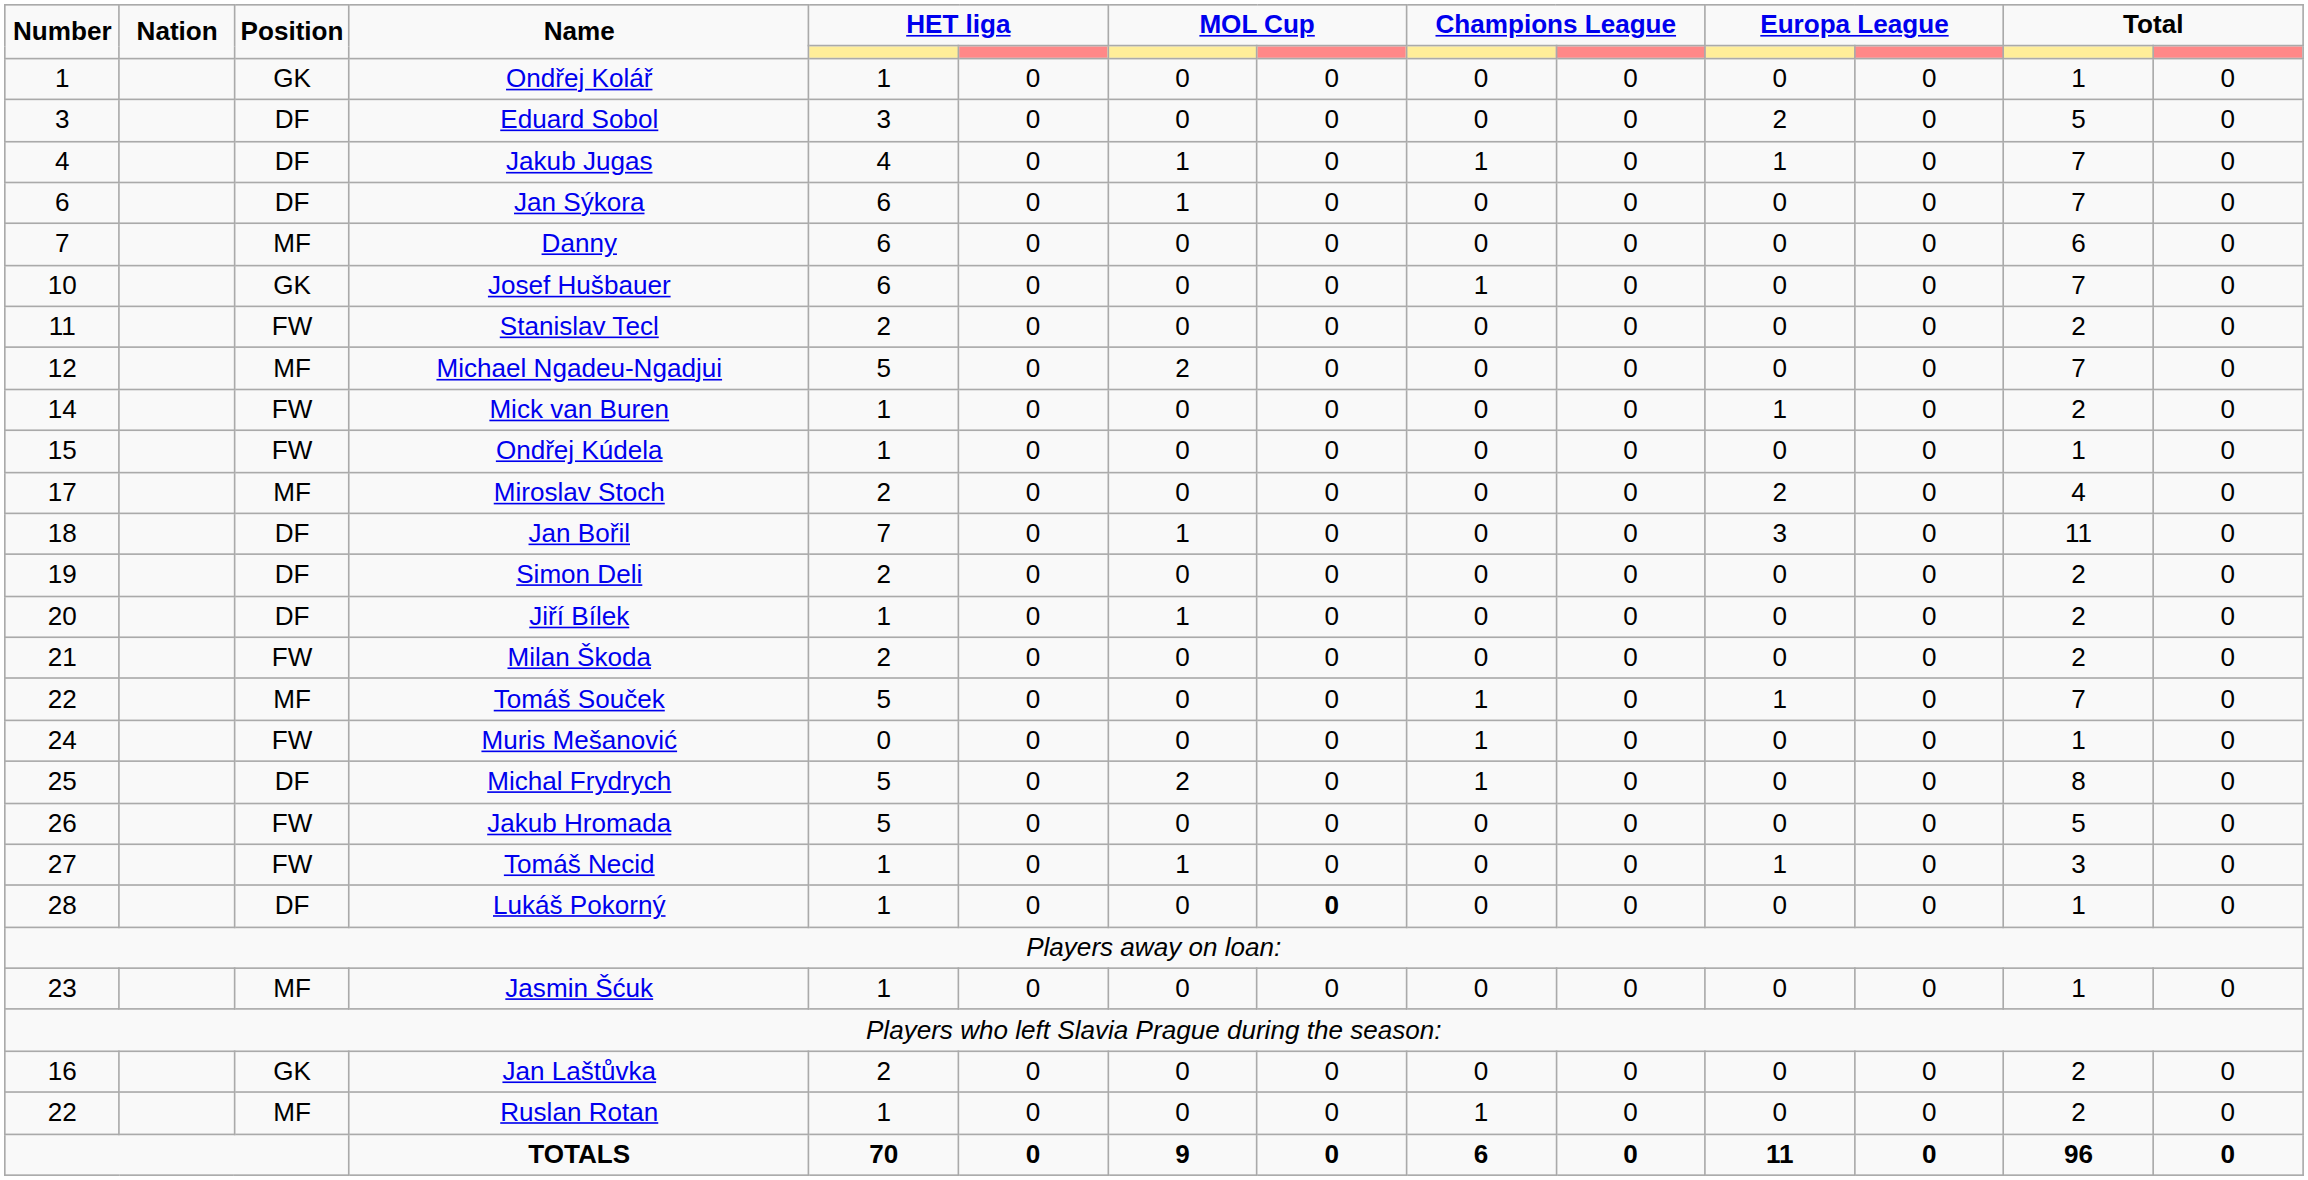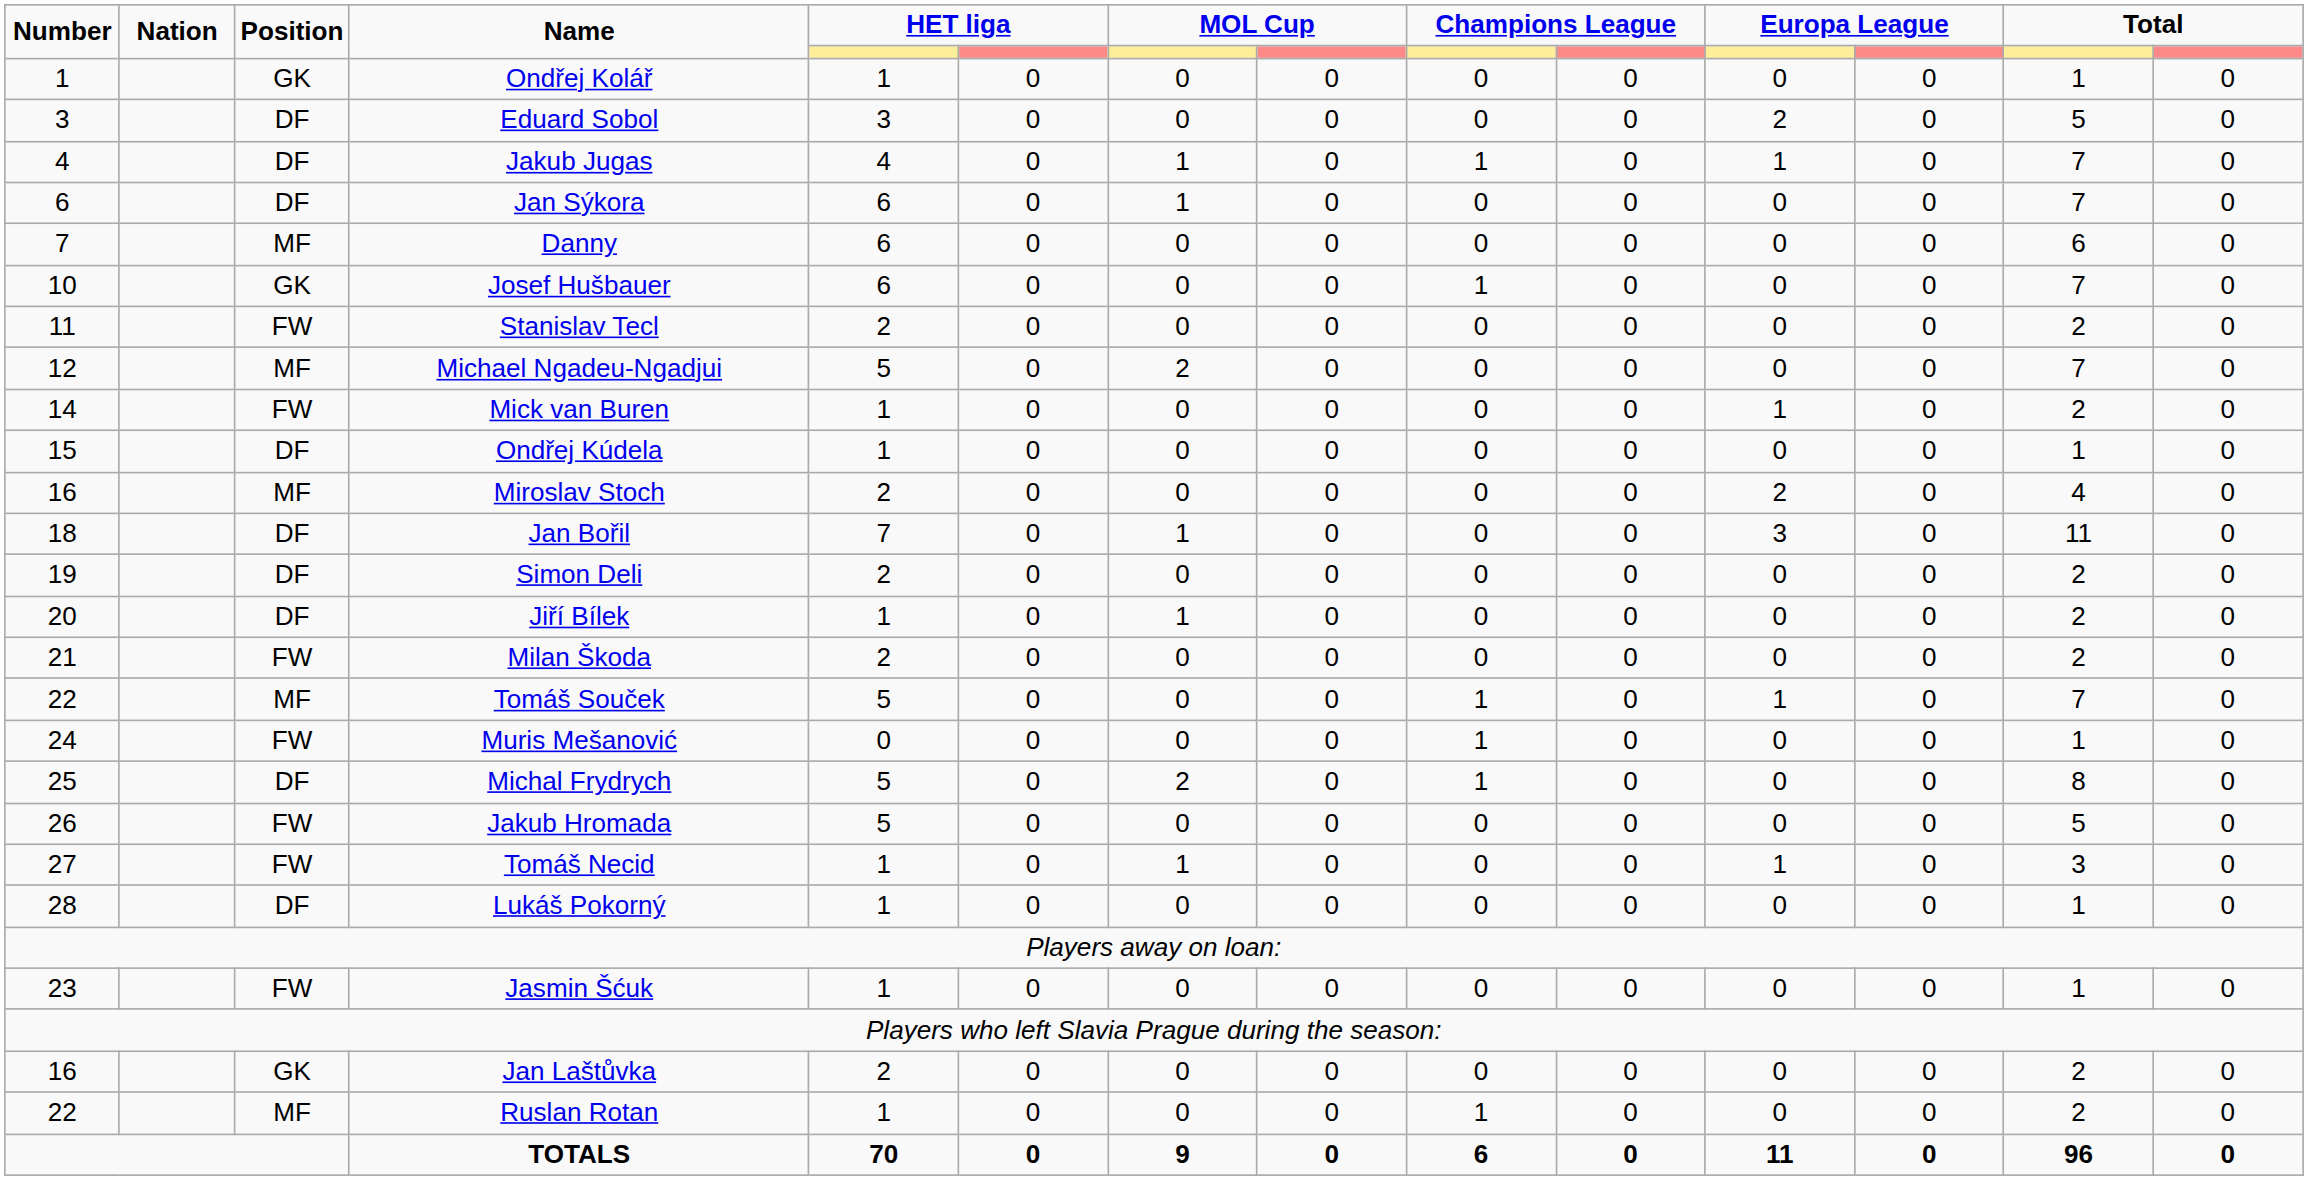Ondřej Kúdela | Position: FW -> DF
Miroslav Stoch | Number: 17 -> 16
Lukáš Pokorný | column 8: bold -> normal
Jasmin Šćuk | Position: MF -> FW
